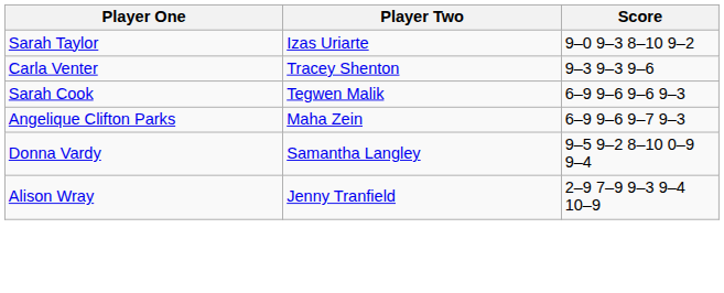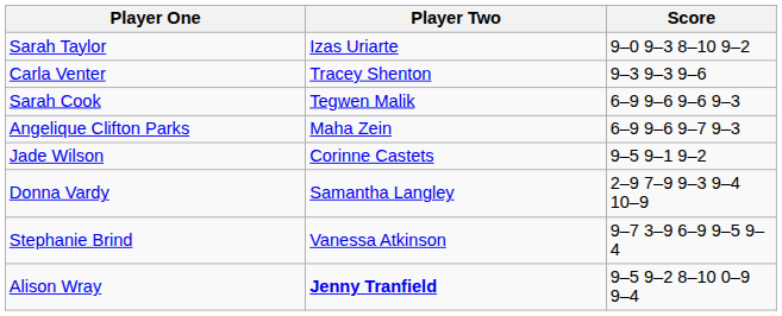+ row: Jade Wilson | Corinne Castets | 9–5 9–1 9–2
Donna Vardy | Score: 9–5 9–2 8–10 0–9 9–4 -> 2–9 7–9 9–3 9–4 10–9
+ row: Stephanie Brind | Vanessa Atkinson | 9–7 3–9 6–9 9–5 9–4
Alison Wray | Player Two: normal -> bold
Alison Wray | Score: 2–9 7–9 9–3 9–4 10–9 -> 9–5 9–2 8–10 0–9 9–4
